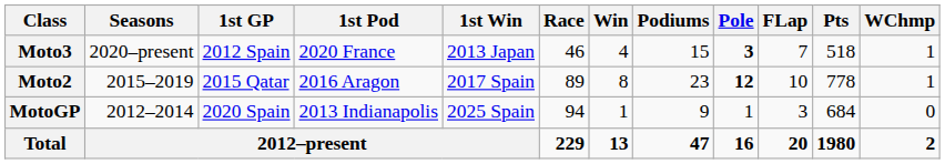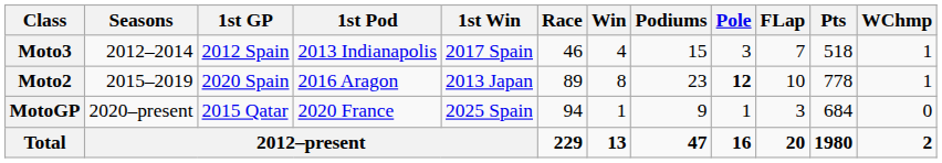Moto3 | Seasons: 2020–present -> 2012–2014
Moto3 | 1st Pod: 2020 France -> 2013 Indianapolis
Moto3 | 1st Win: 2013 Japan -> 2017 Spain
Moto3 | Pole: bold -> normal
Moto2 | 1st GP: 2015 Qatar -> 2020 Spain
Moto2 | 1st Win: 2017 Spain -> 2013 Japan
MotoGP | Seasons: 2012–2014 -> 2020–present
MotoGP | 1st GP: 2020 Spain -> 2015 Qatar
MotoGP | 1st Pod: 2013 Indianapolis -> 2020 France
